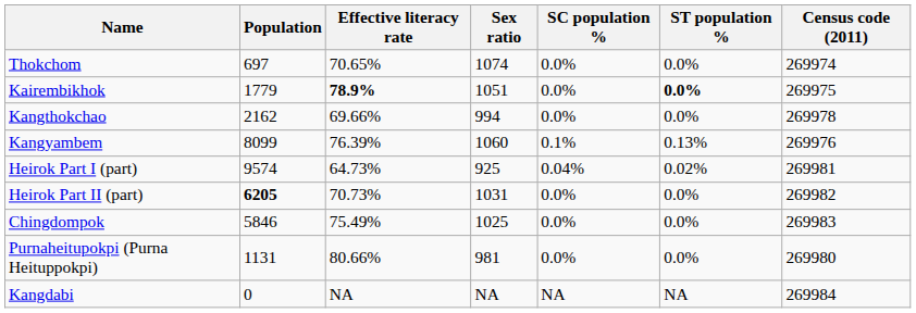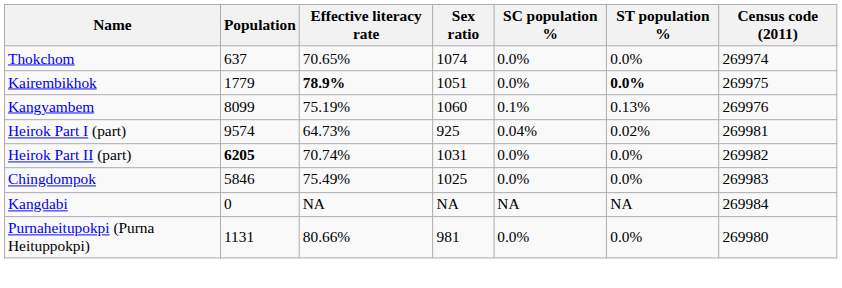Thokchom | Population: 697 -> 637
- row: Kangthokchao | 2162 | 69.66% | 994 | 0.0% | 0.0% | 269978
Kangyambem | Effective literacy rate: 76.39% -> 75.19%
Heirok Part II (part) | Effective literacy rate: 70.73% -> 70.74%
rows swapped: Kangdabi <-> Purnaheitupokpi (Purna Heituppokpi)
